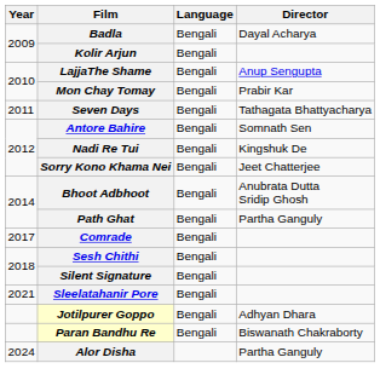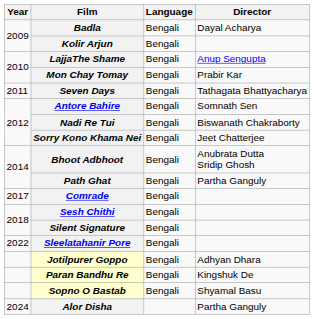Nadi Re Tui | Director: Kingshuk De -> Biswanath Chakraborty
Sleelatahanir Pore | Year: 2021 -> 2022
Paran Bandhu Re | Director: Biswanath Chakraborty -> Kingshuk De
+ row: Sopno O Bastab | Bengali | Shyamal Basu
